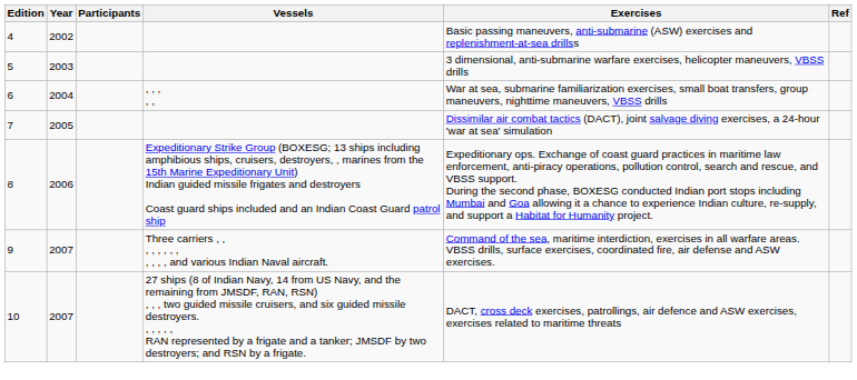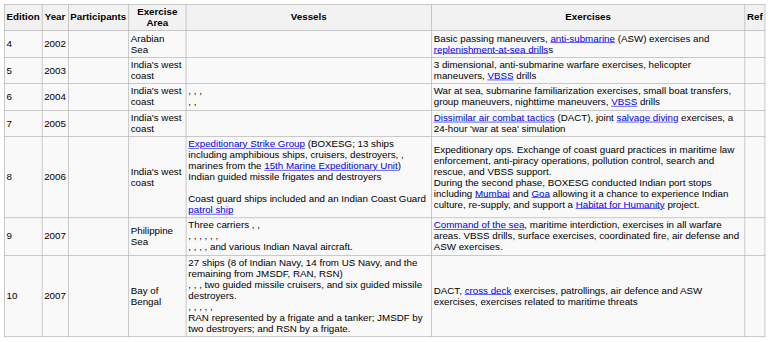+ column: Exercise Area | Arabian Sea | India's west coast | India's west coast | India's west coast | India's west coast | Philippine Sea | Bay of Bengal
